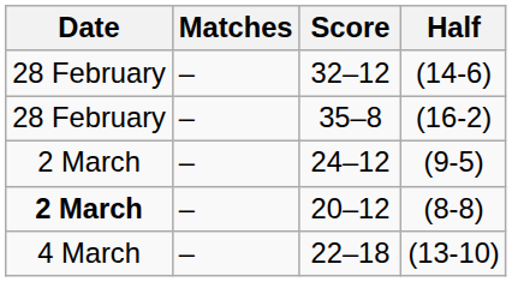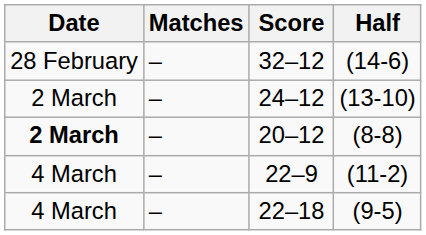- row: 28 February | – | 35–8 | (16-2)
24–12 | Half: (9-5) -> (13-10)
+ row: 4 March | – | 22–9 | (11-2)
22–18 | Half: (13-10) -> (9-5)
